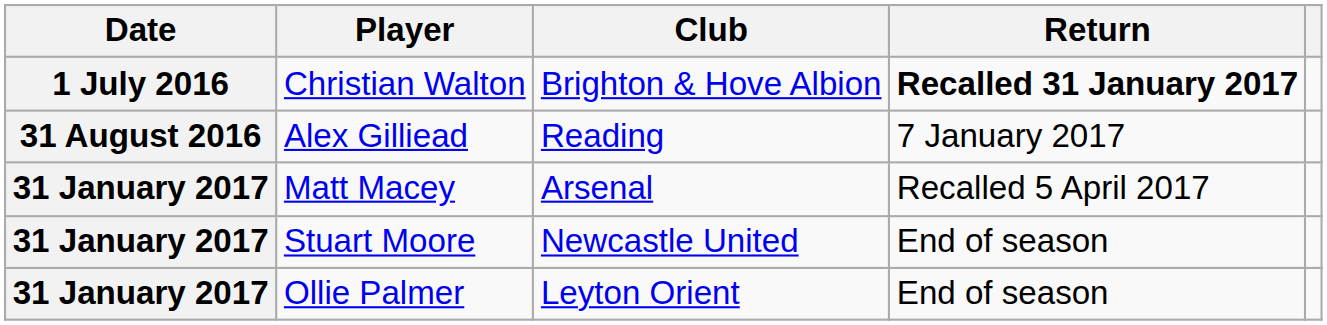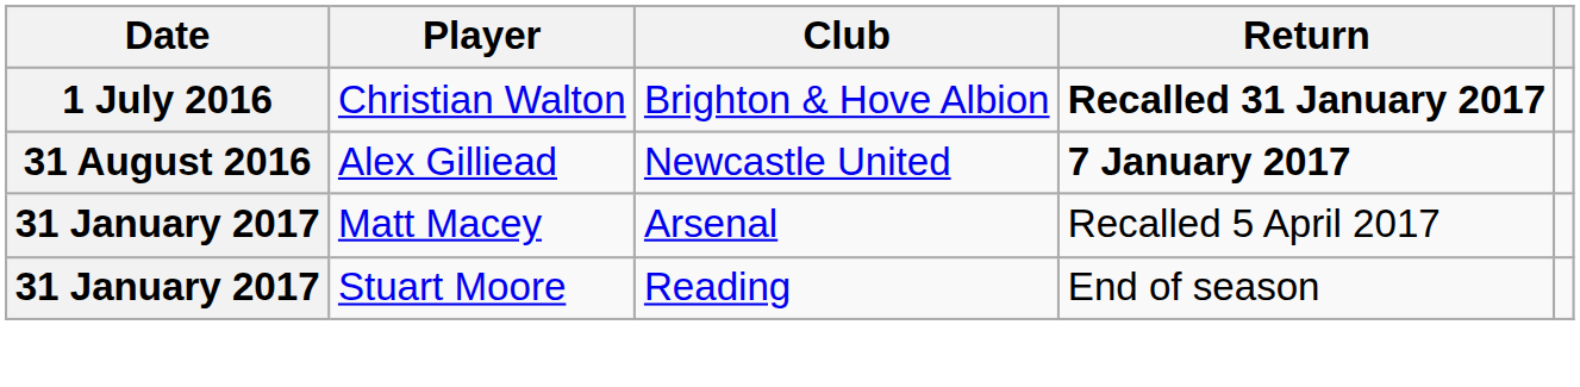Alex Gilliead | Club: Reading -> Newcastle United
Alex Gilliead | Return: normal -> bold
Stuart Moore | Club: Newcastle United -> Reading
- row: 31 January 2017 | Ollie Palmer | Leyton Orient | End of season
